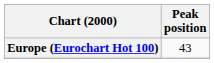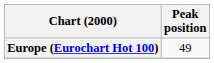Europe (Eurochart Hot 100) | Peak position: 43 -> 49
